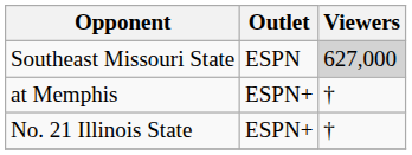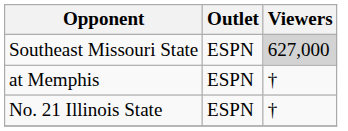at Memphis | Outlet: ESPN+ -> ESPN
No. 21 Illinois State | Outlet: ESPN+ -> ESPN
